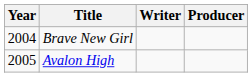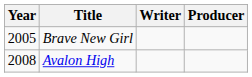Brave New Girl | Year: 2004 -> 2005
Avalon High | Year: 2005 -> 2008
